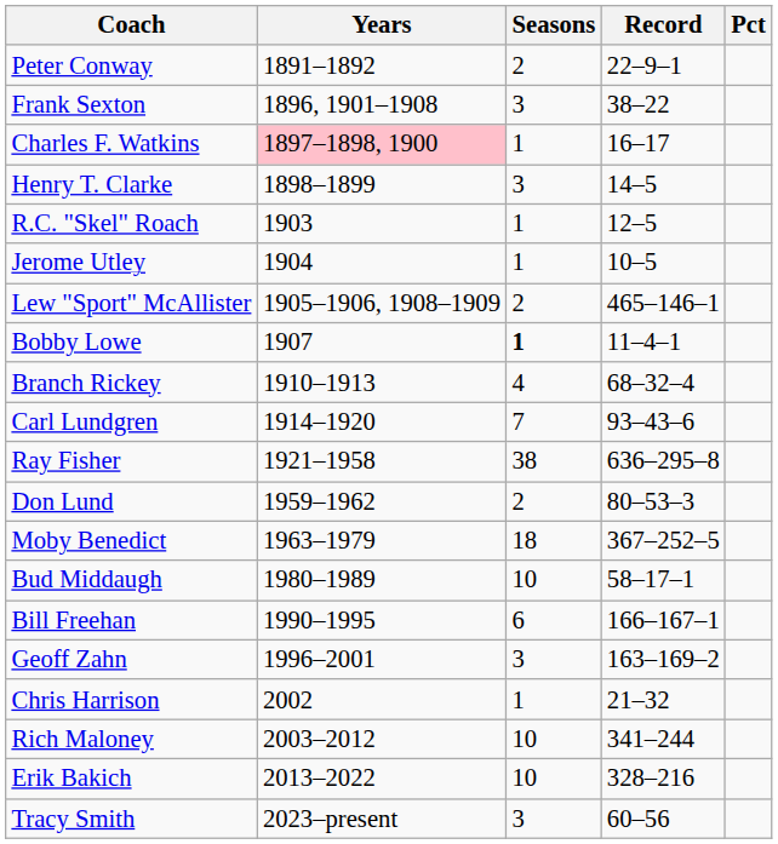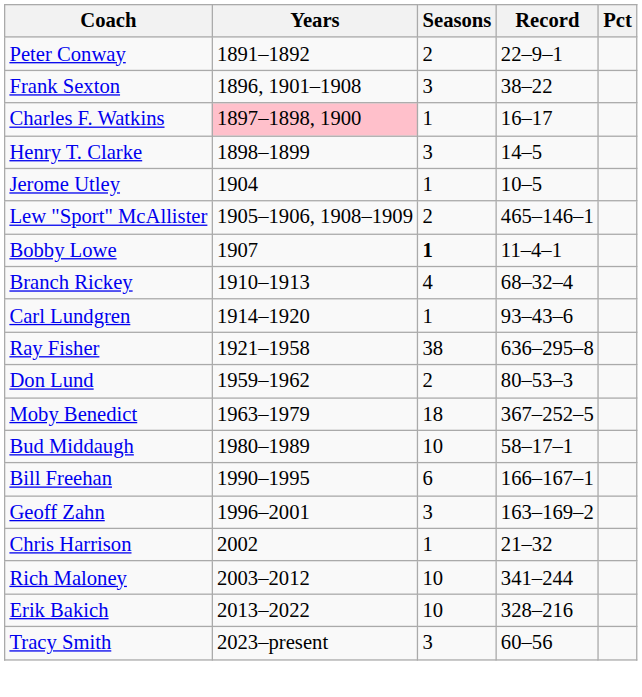- row: R.C. "Skel" Roach | 1903 | 1 | 12–5
Carl Lundgren | Seasons: 7 -> 1
